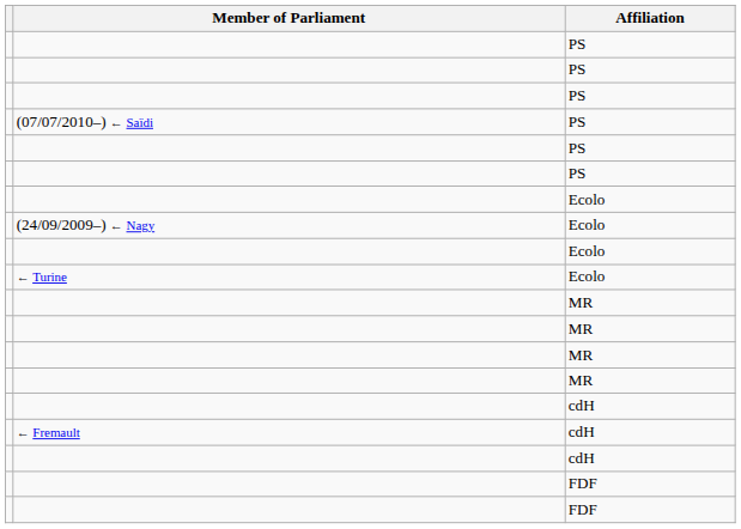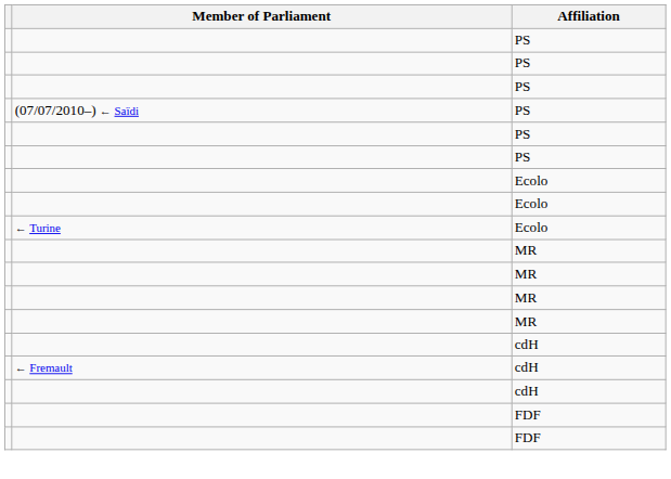- row: (24/09/2009–) ← Nagy | Ecolo
